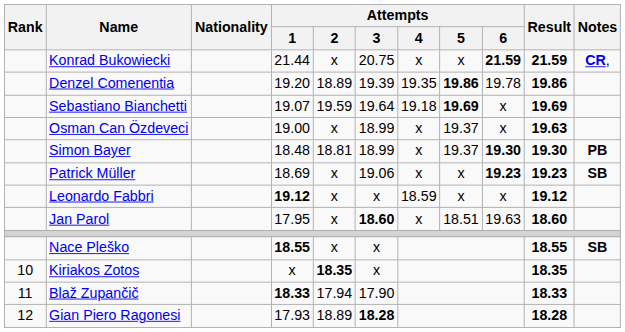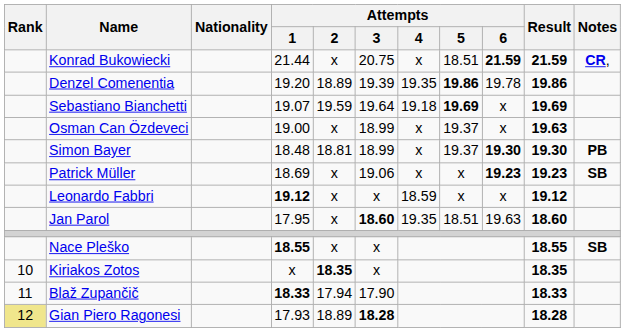Konrad Bukowiecki | Attempts / 5: x -> 18.51
Jan Parol | Attempts / 4: x -> 19.35
Gian Piero Ragonesi | Rank: no background -> khaki background
